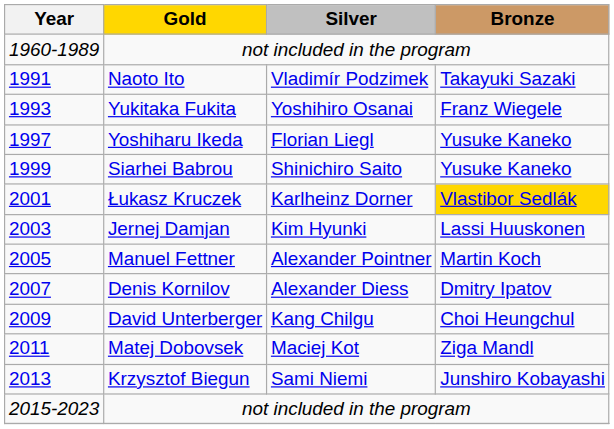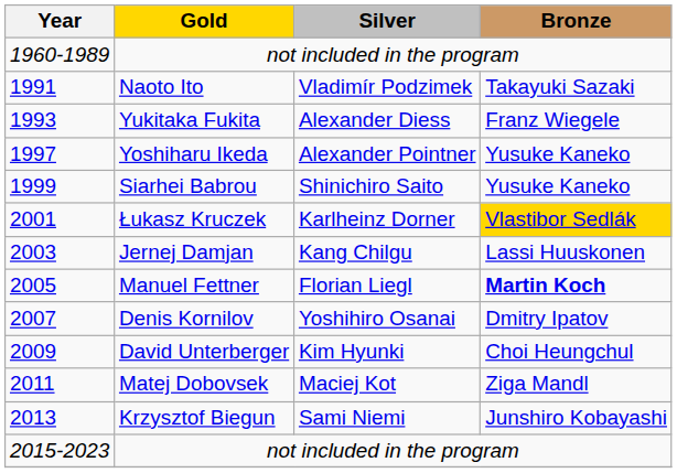Yukitaka Fukita | Silver: Yoshihiro Osanai -> Alexander Diess
Yoshiharu Ikeda | Silver: Florian Liegl -> Alexander Pointner
Jernej Damjan | Silver: Kim Hyunki -> Kang Chilgu
Manuel Fettner | Silver: Alexander Pointner -> Florian Liegl
Manuel Fettner | Bronze: normal -> bold
Denis Kornilov | Silver: Alexander Diess -> Yoshihiro Osanai
David Unterberger | Silver: Kang Chilgu -> Kim Hyunki
